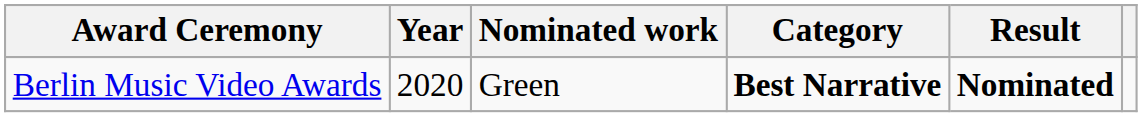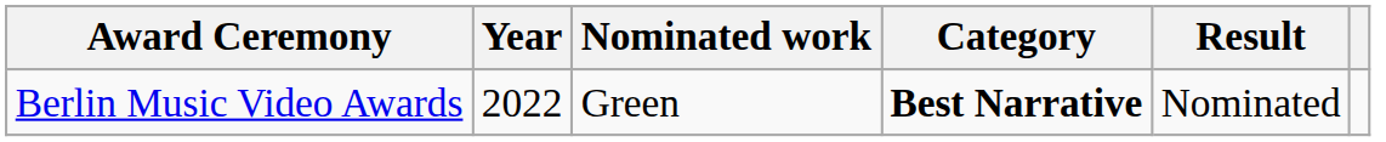Berlin Music Video Awards | Year: 2020 -> 2022
Berlin Music Video Awards | Result: bold -> normal
